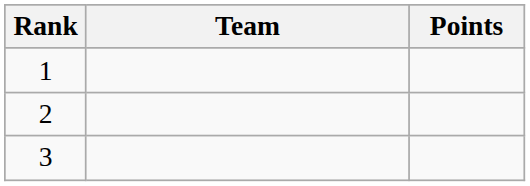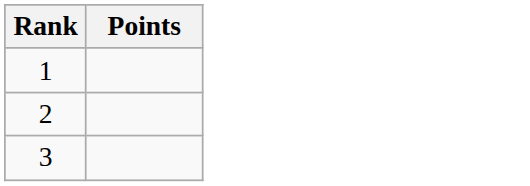- column: Team
